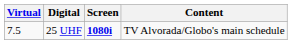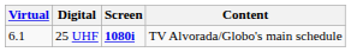25 UHF | Virtual: 7.5 -> 6.1
